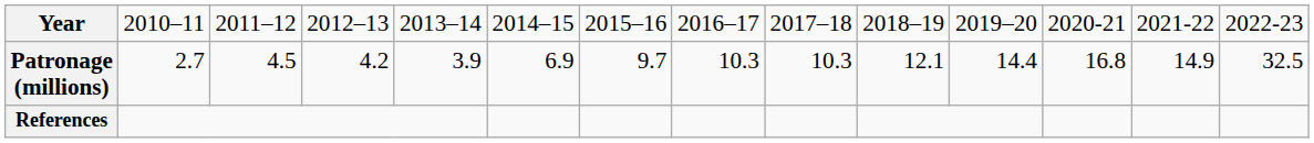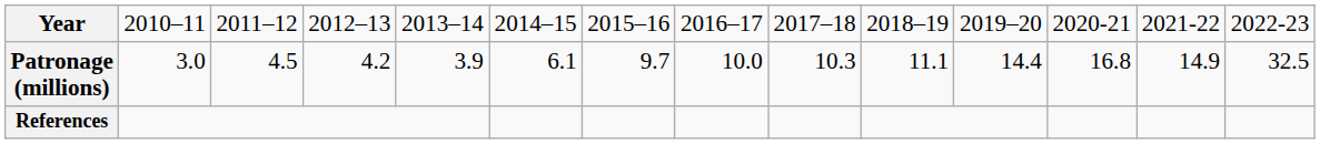Patronage (millions) | column 2: 2.7 -> 3.0
Patronage (millions) | column 6: 6.9 -> 6.1
Patronage (millions) | column 8: 10.3 -> 10.0
Patronage (millions) | column 10: 12.1 -> 11.1
